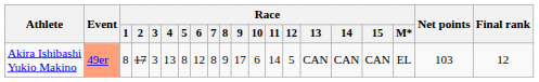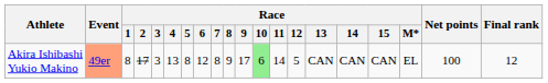Akira Ishibashi Yukio Makino | Race / 10: no background -> lightgreen background
Akira Ishibashi Yukio Makino | Net points: 103 -> 100
